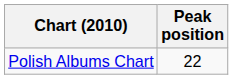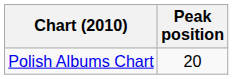Polish Albums Chart | Peak position: 22 -> 20
